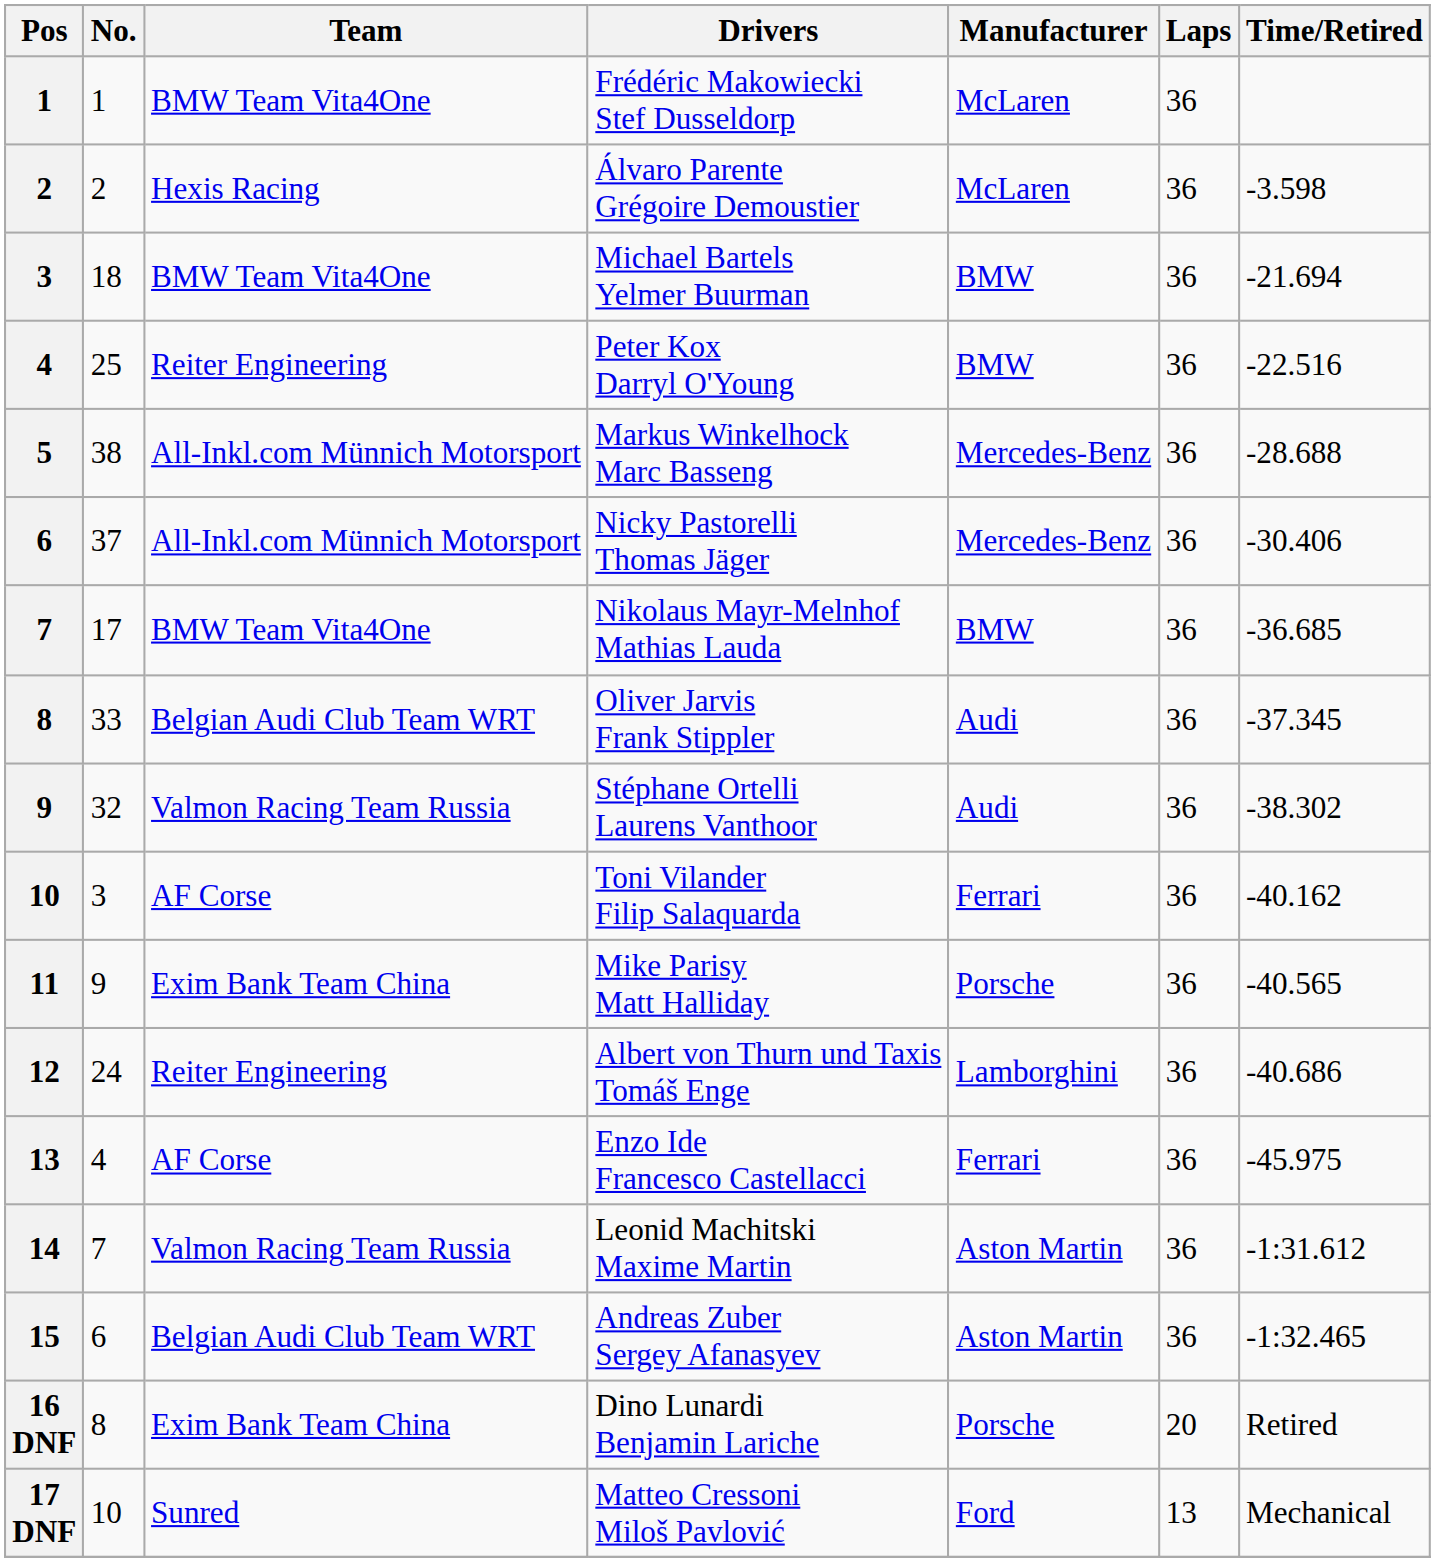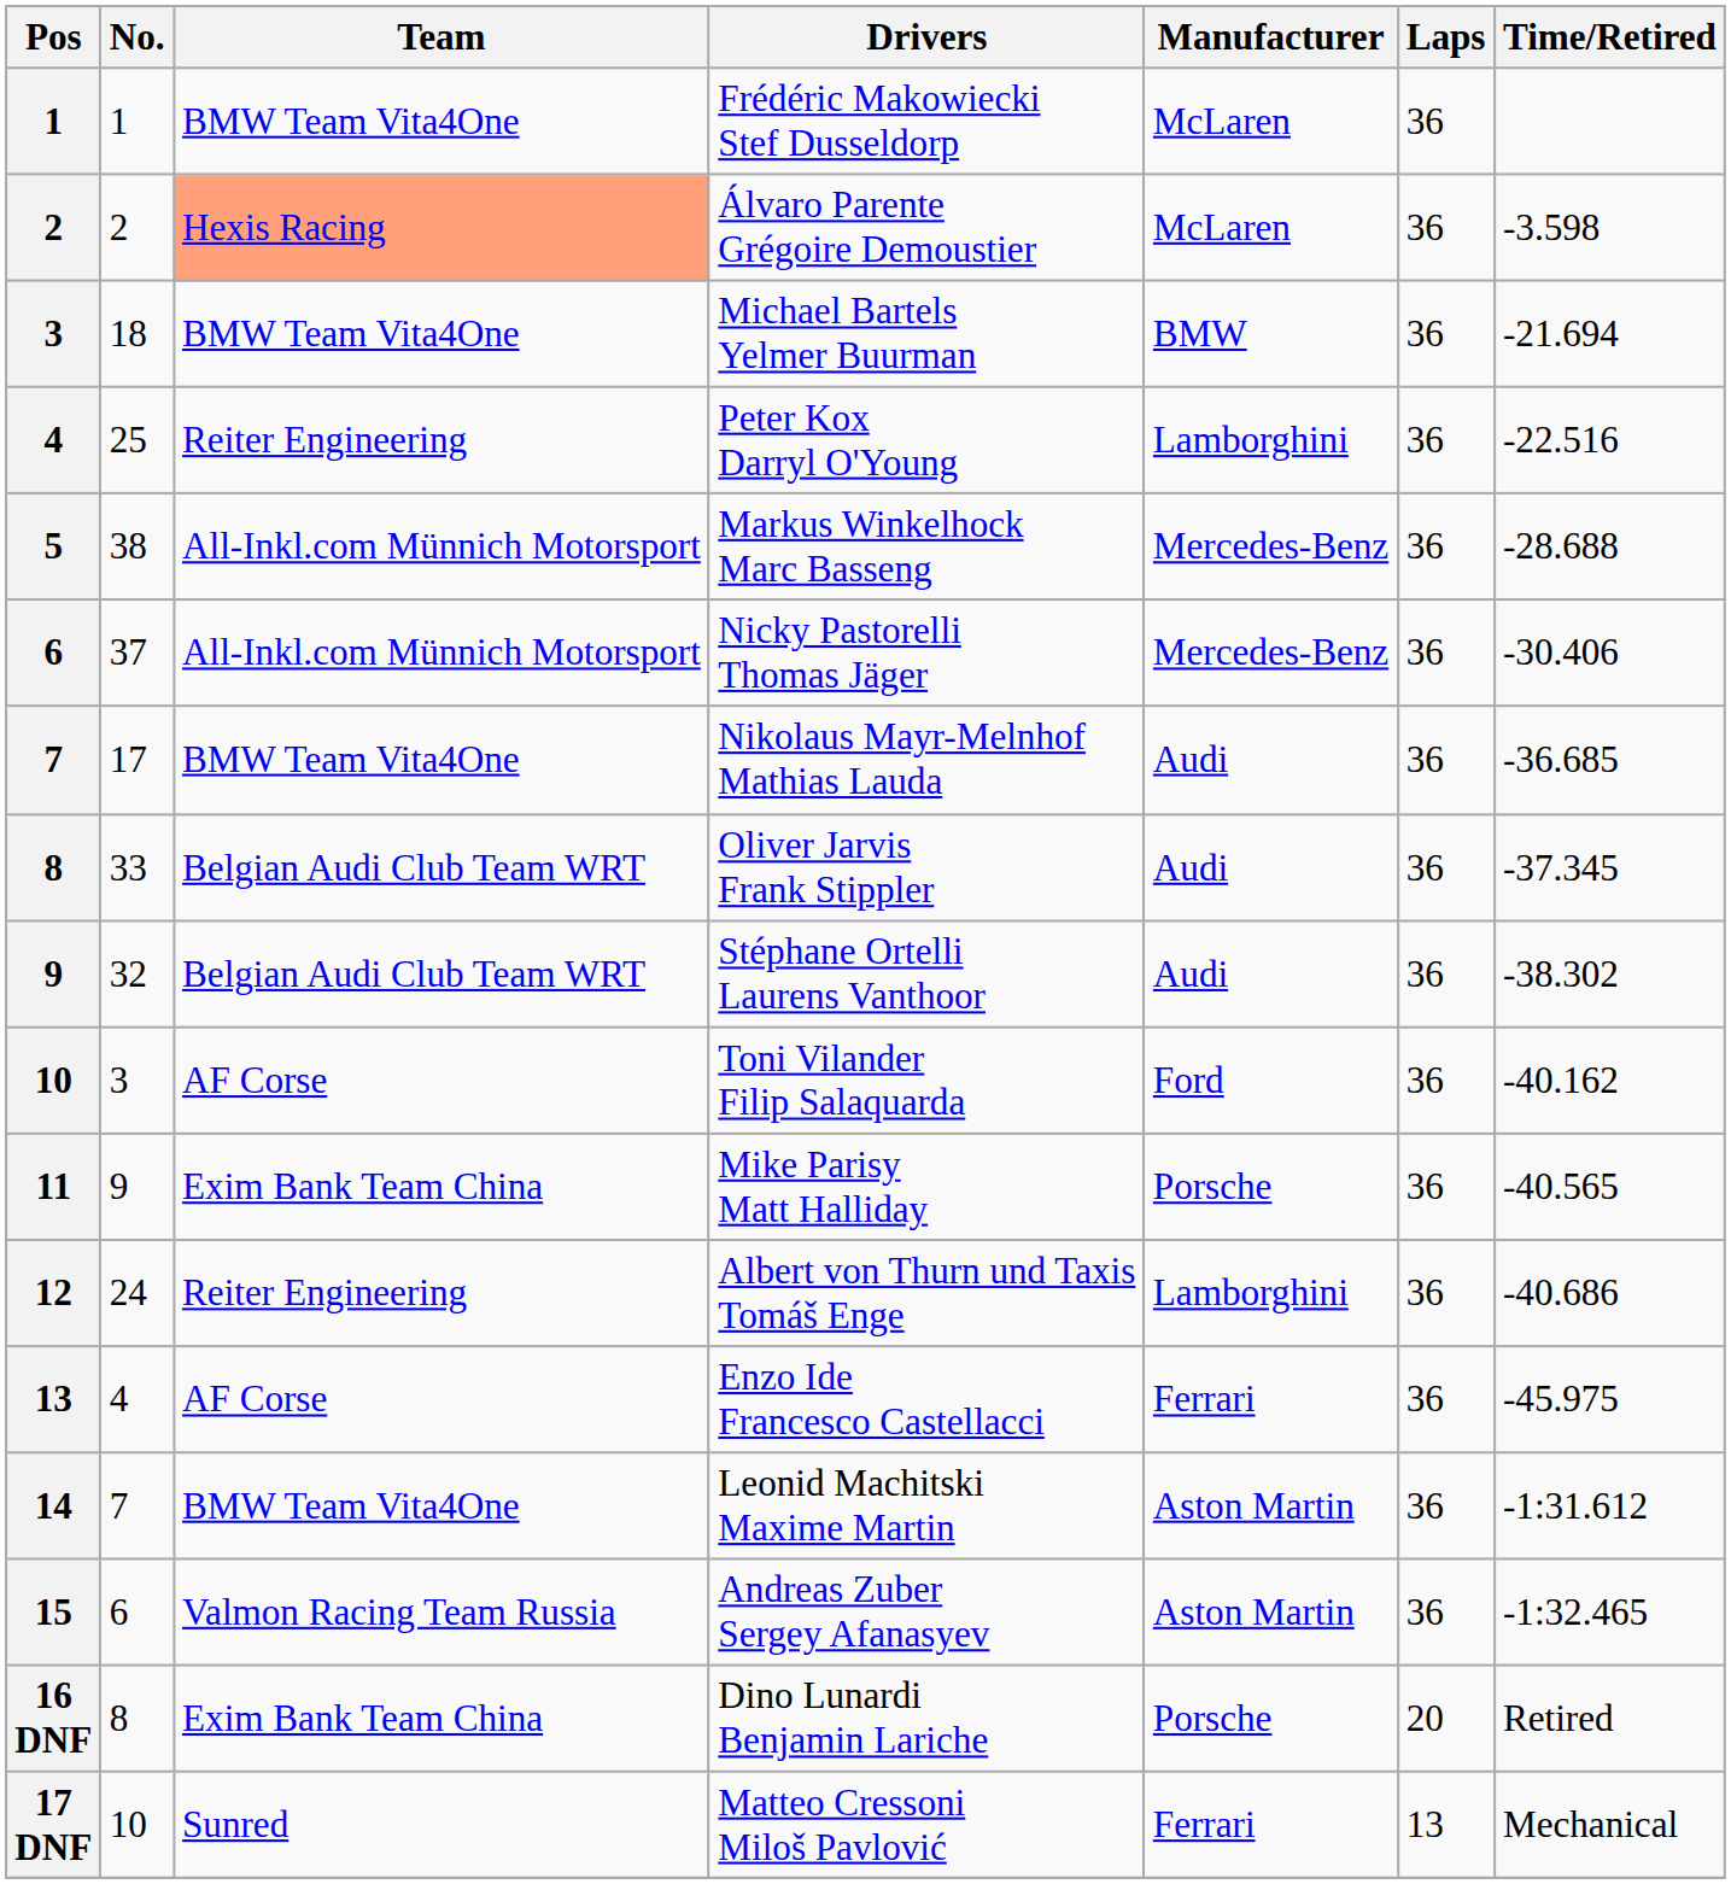Álvaro Parente Grégoire Demoustier | Team: no background -> lightsalmon background
Peter Kox Darryl O'Young | Manufacturer: BMW -> Lamborghini
Nikolaus Mayr-Melnhof Mathias Lauda | Manufacturer: BMW -> Audi
Stéphane Ortelli Laurens Vanthoor | Team: Valmon Racing Team Russia -> Belgian Audi Club Team WRT
Toni Vilander Filip Salaquarda | Manufacturer: Ferrari -> Ford
Leonid Machitski Maxime Martin | Team: Valmon Racing Team Russia -> BMW Team Vita4One
Andreas Zuber Sergey Afanasyev | Team: Belgian Audi Club Team WRT -> Valmon Racing Team Russia
Matteo Cressoni Miloš Pavlović | Manufacturer: Ford -> Ferrari
